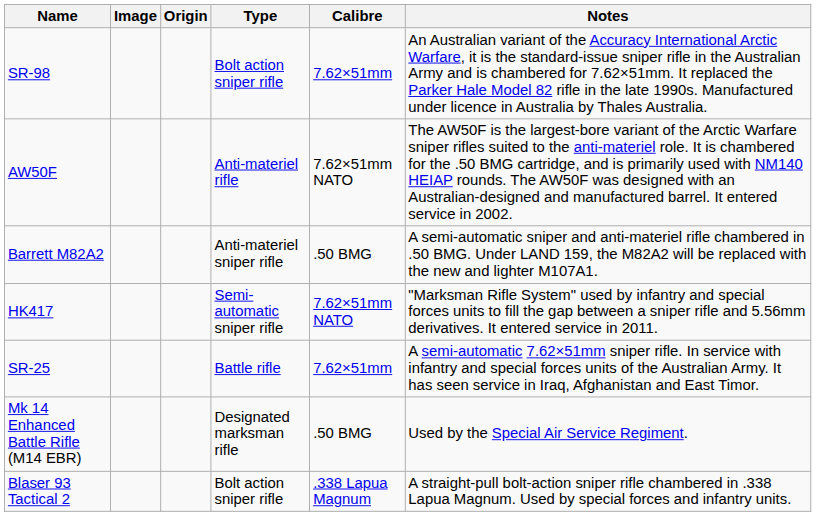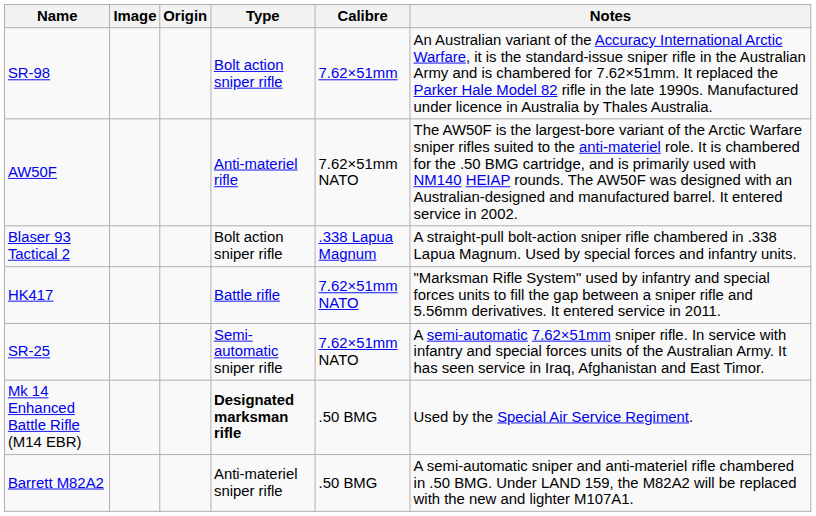rows swapped: Blaser 93 Tactical 2 <-> Barrett M82A2
HK417 | Type: Semi-automatic sniper rifle -> Battle rifle
SR-25 | Type: Battle rifle -> Semi-automatic sniper rifle
SR-25 | Calibre: 7.62×51mm -> 7.62×51mm NATO
Mk 14 Enhanced Battle Rifle (M14 EBR) | Type: normal -> bold
